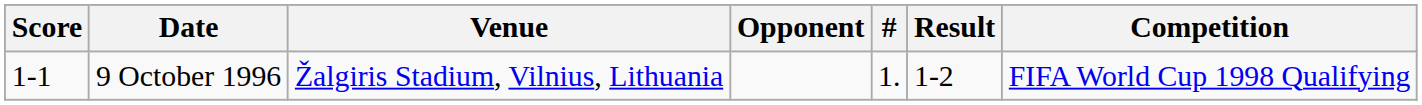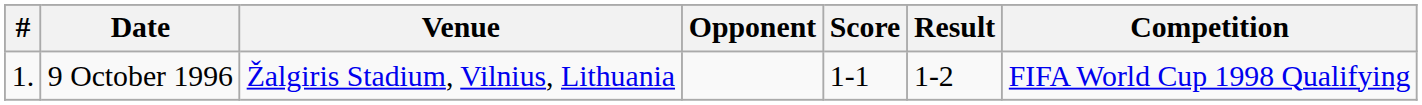columns swapped: # <-> Score
